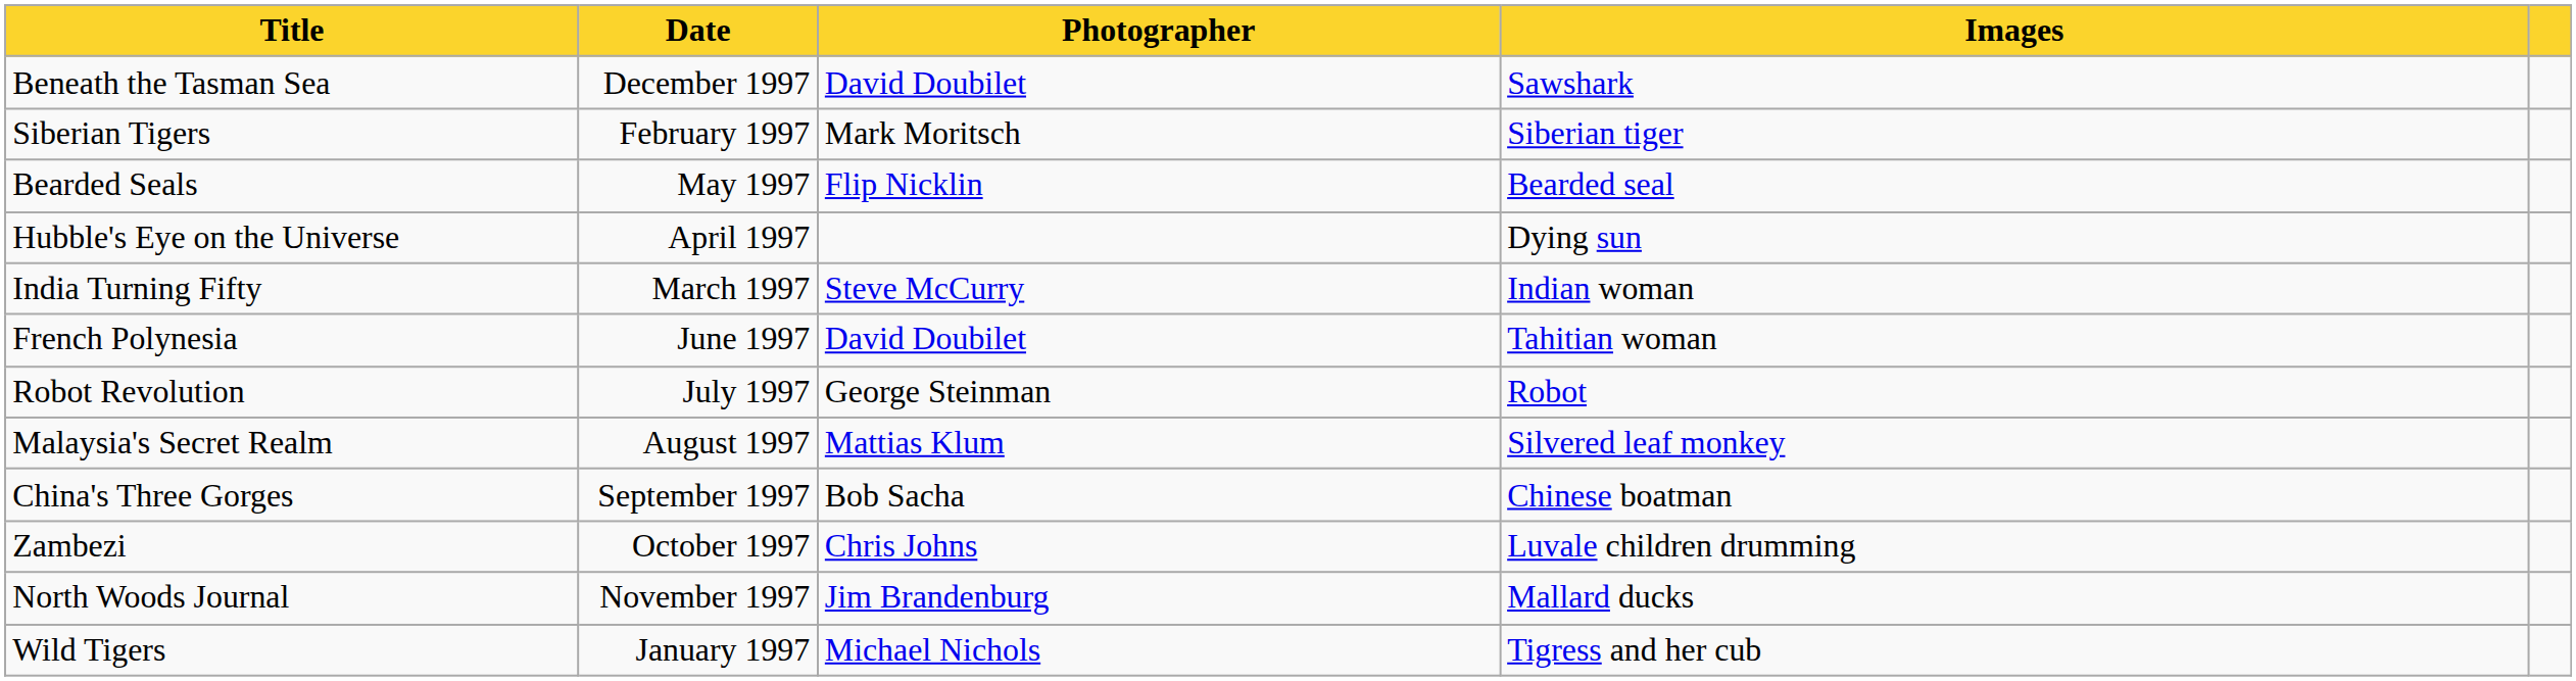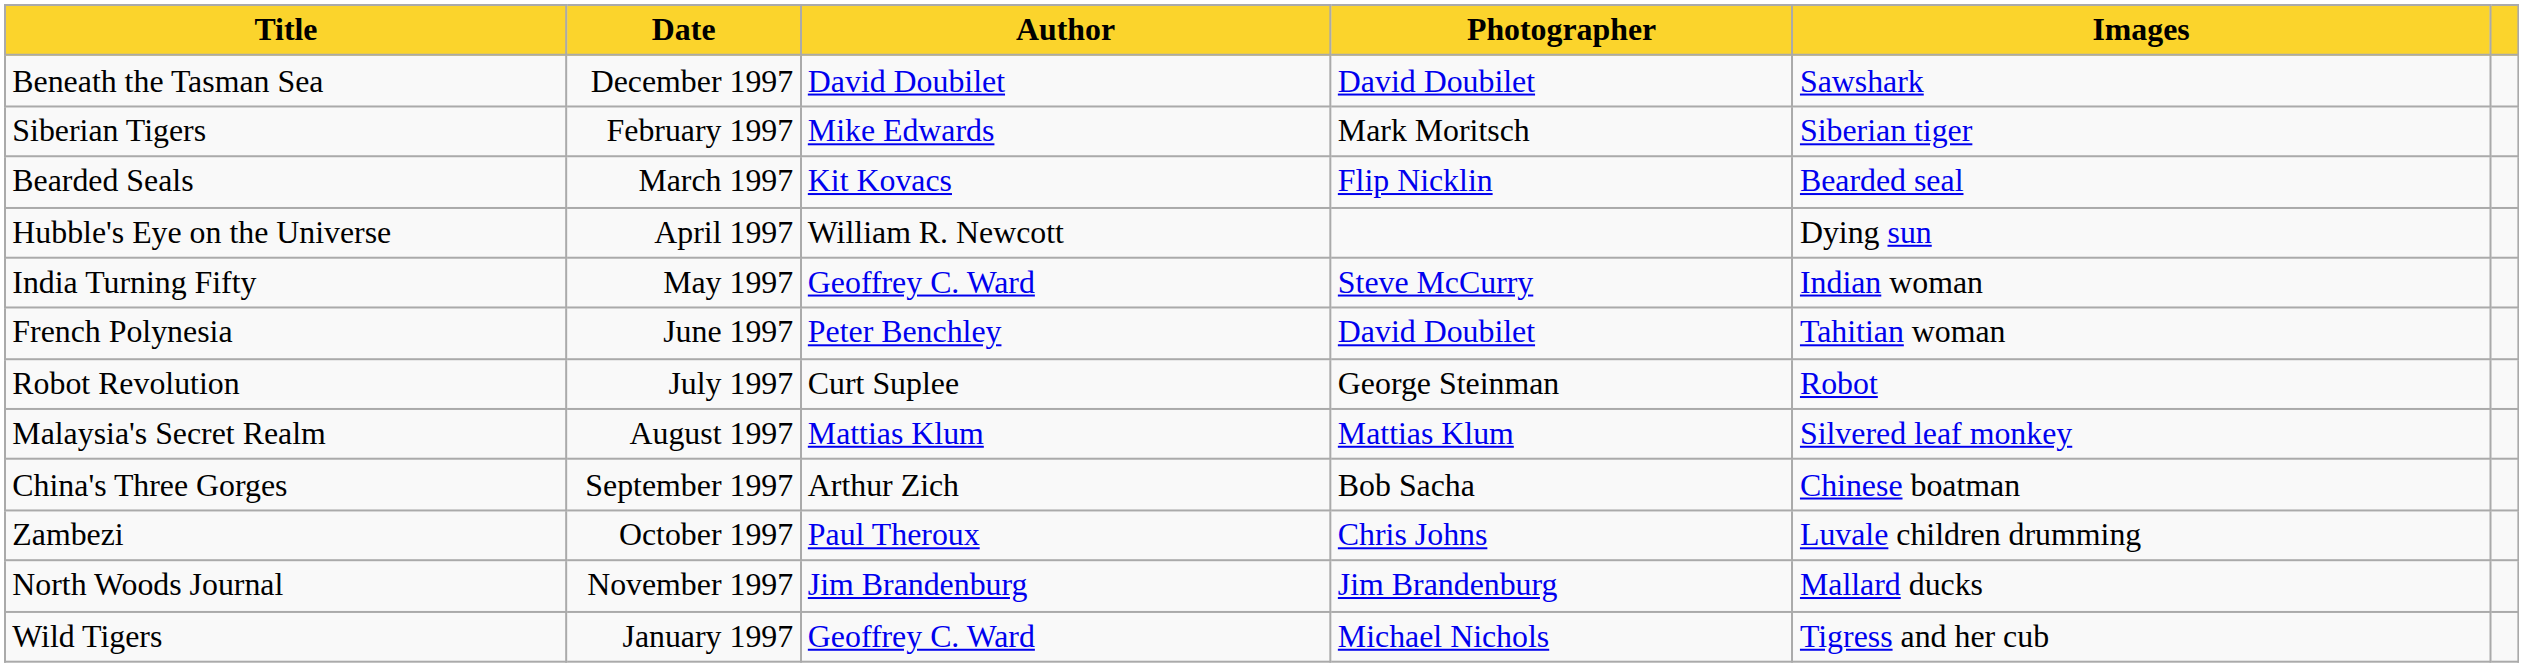+ column: Author | David Doubilet | Mike Edwards | Kit Kovacs | William R. Newcott | Geoffrey C. Ward | Peter Benchley | Curt Suplee | Mattias Klum | Arthur Zich | Paul Theroux | Jim Brandenburg | Geoffrey C. Ward
Bearded Seals | Date: May 1997 -> March 1997
India Turning Fifty | Date: March 1997 -> May 1997
